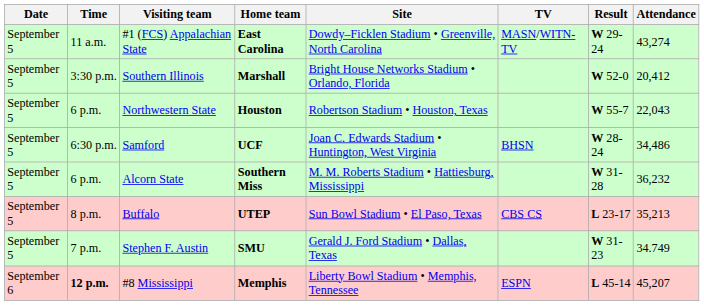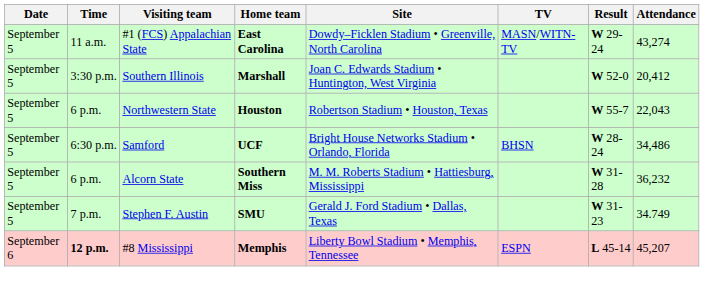Southern Illinois | Site: Bright House Networks Stadium • Orlando, Florida -> Joan C. Edwards Stadium • Huntington, West Virginia
Samford | Site: Joan C. Edwards Stadium • Huntington, West Virginia -> Bright House Networks Stadium • Orlando, Florida
- row: September 5 | 8 p.m. | Buffalo | UTEP | Sun Bowl Stadium • El Paso, Texas | CBS CS | L 23-17 | 35,213
